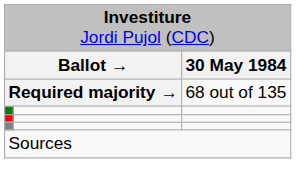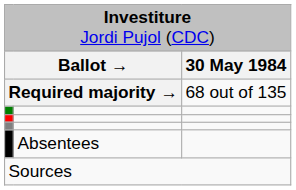+ row: Absentees
